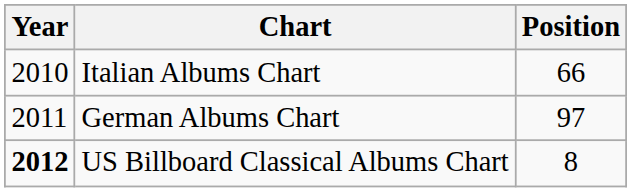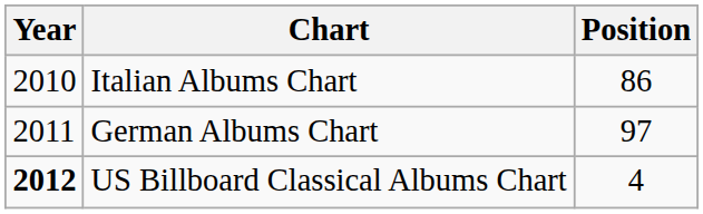Italian Albums Chart | Position: 66 -> 86
US Billboard Classical Albums Chart | Position: 8 -> 4
